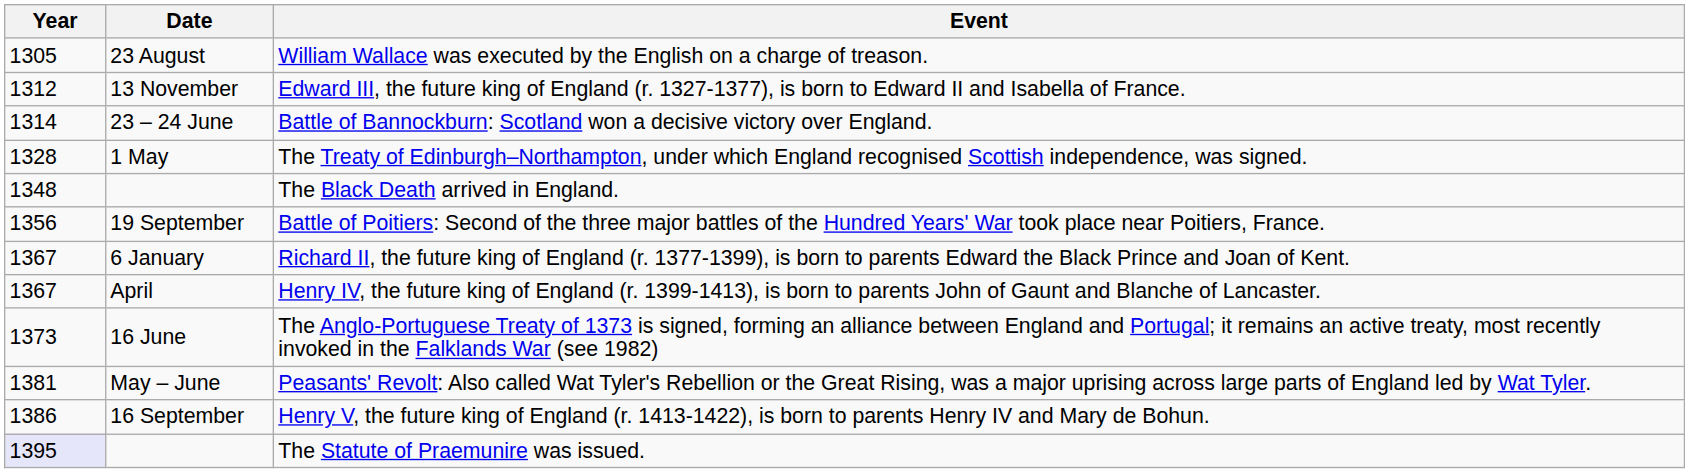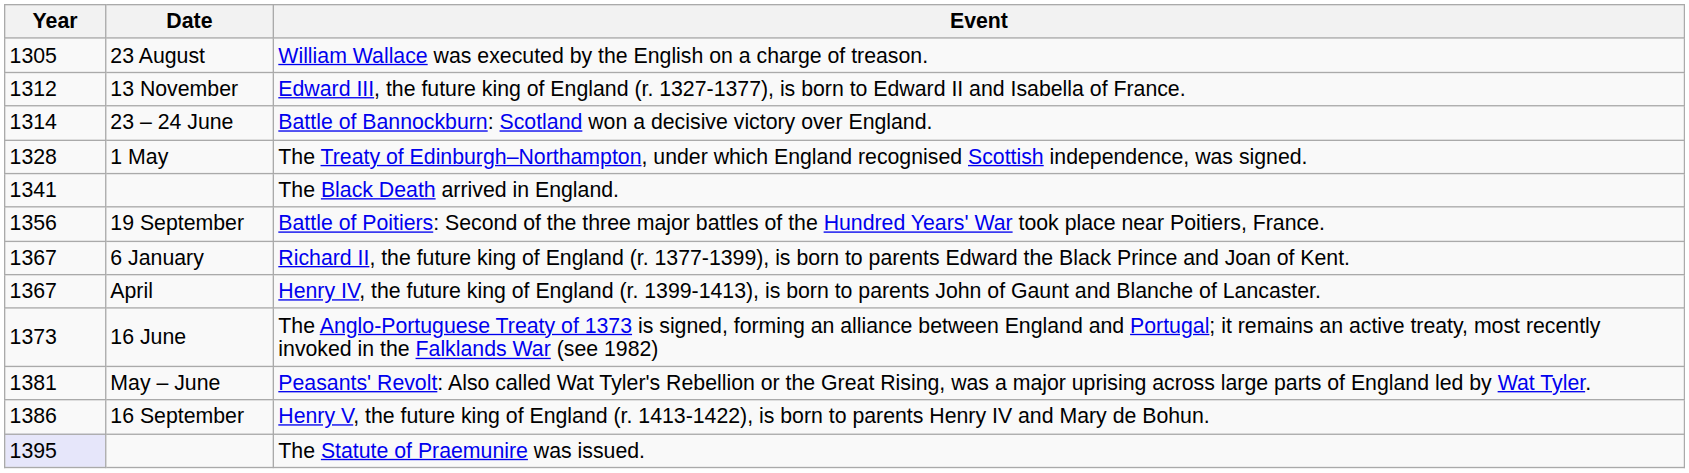The Black Death arrived in England. | Year: 1348 -> 1341
